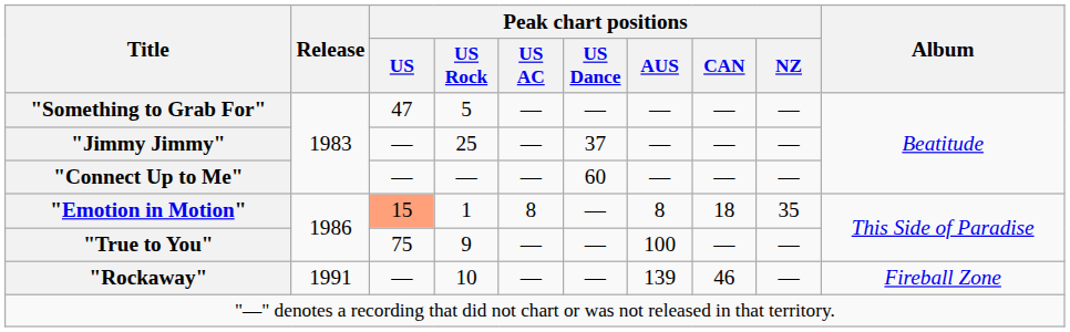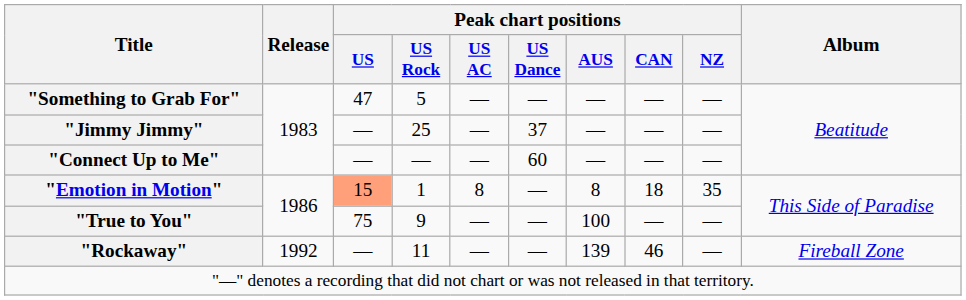"Rockaway" | Release: 1991 -> 1992
"Rockaway" | Peak chart positions / US Rock: 10 -> 11
